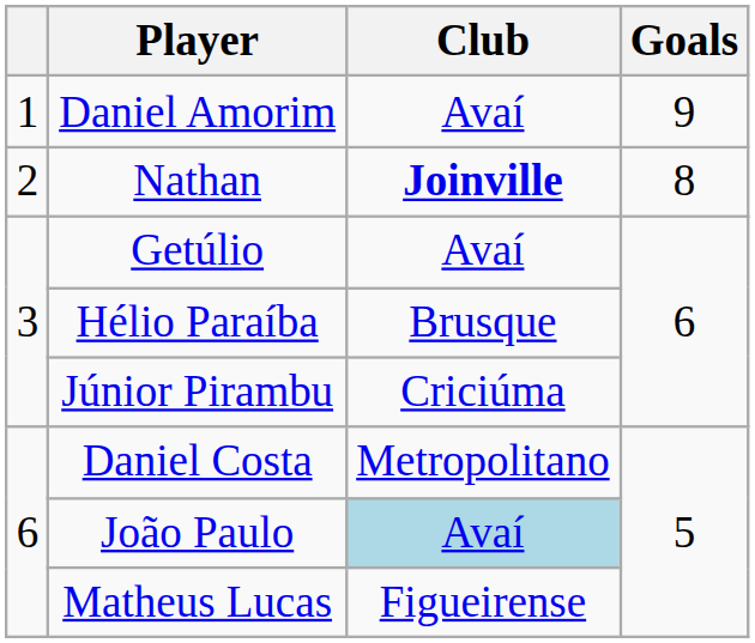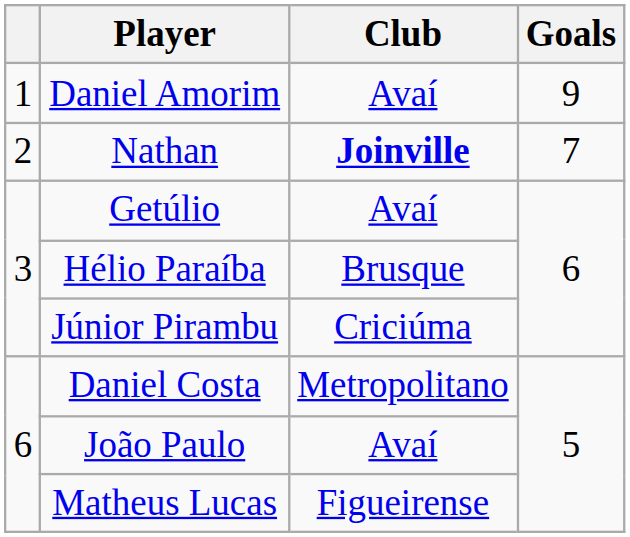Nathan | Goals: 8 -> 7
João Paulo | Club: lightblue background -> no background
